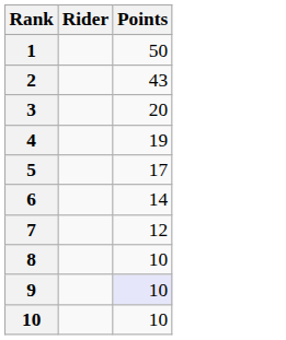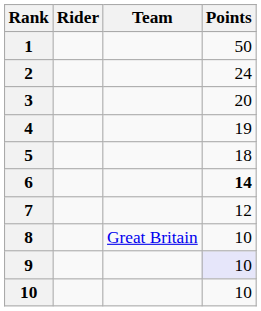+ column: Team | Great Britain
2 | Points: 43 -> 24
5 | Points: 17 -> 18
6 | Points: normal -> bold
